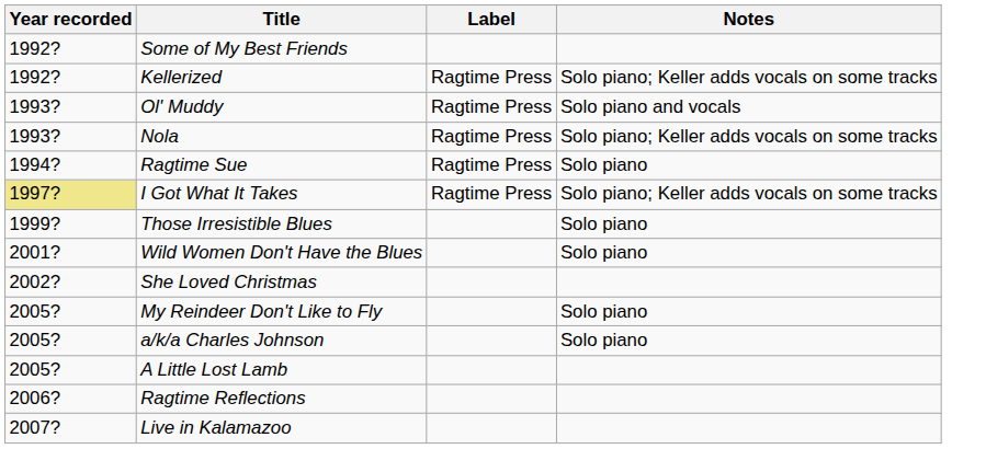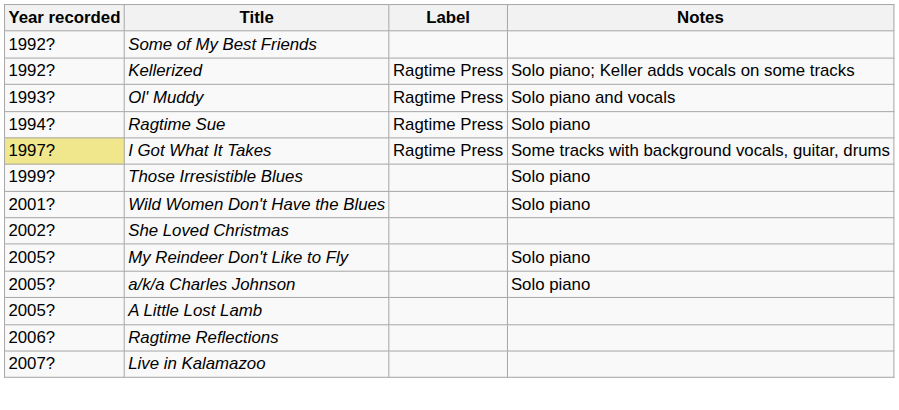- row: 1993? | Nola | Ragtime Press | Solo piano; Keller adds vocals on some tracks
I Got What It Takes | Notes: Solo piano; Keller adds vocals on some tracks -> Some tracks with background vocals, guitar, drums
